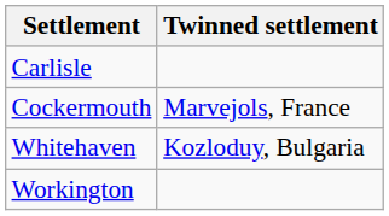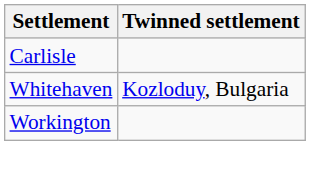- row: Cockermouth | Marvejols, France
